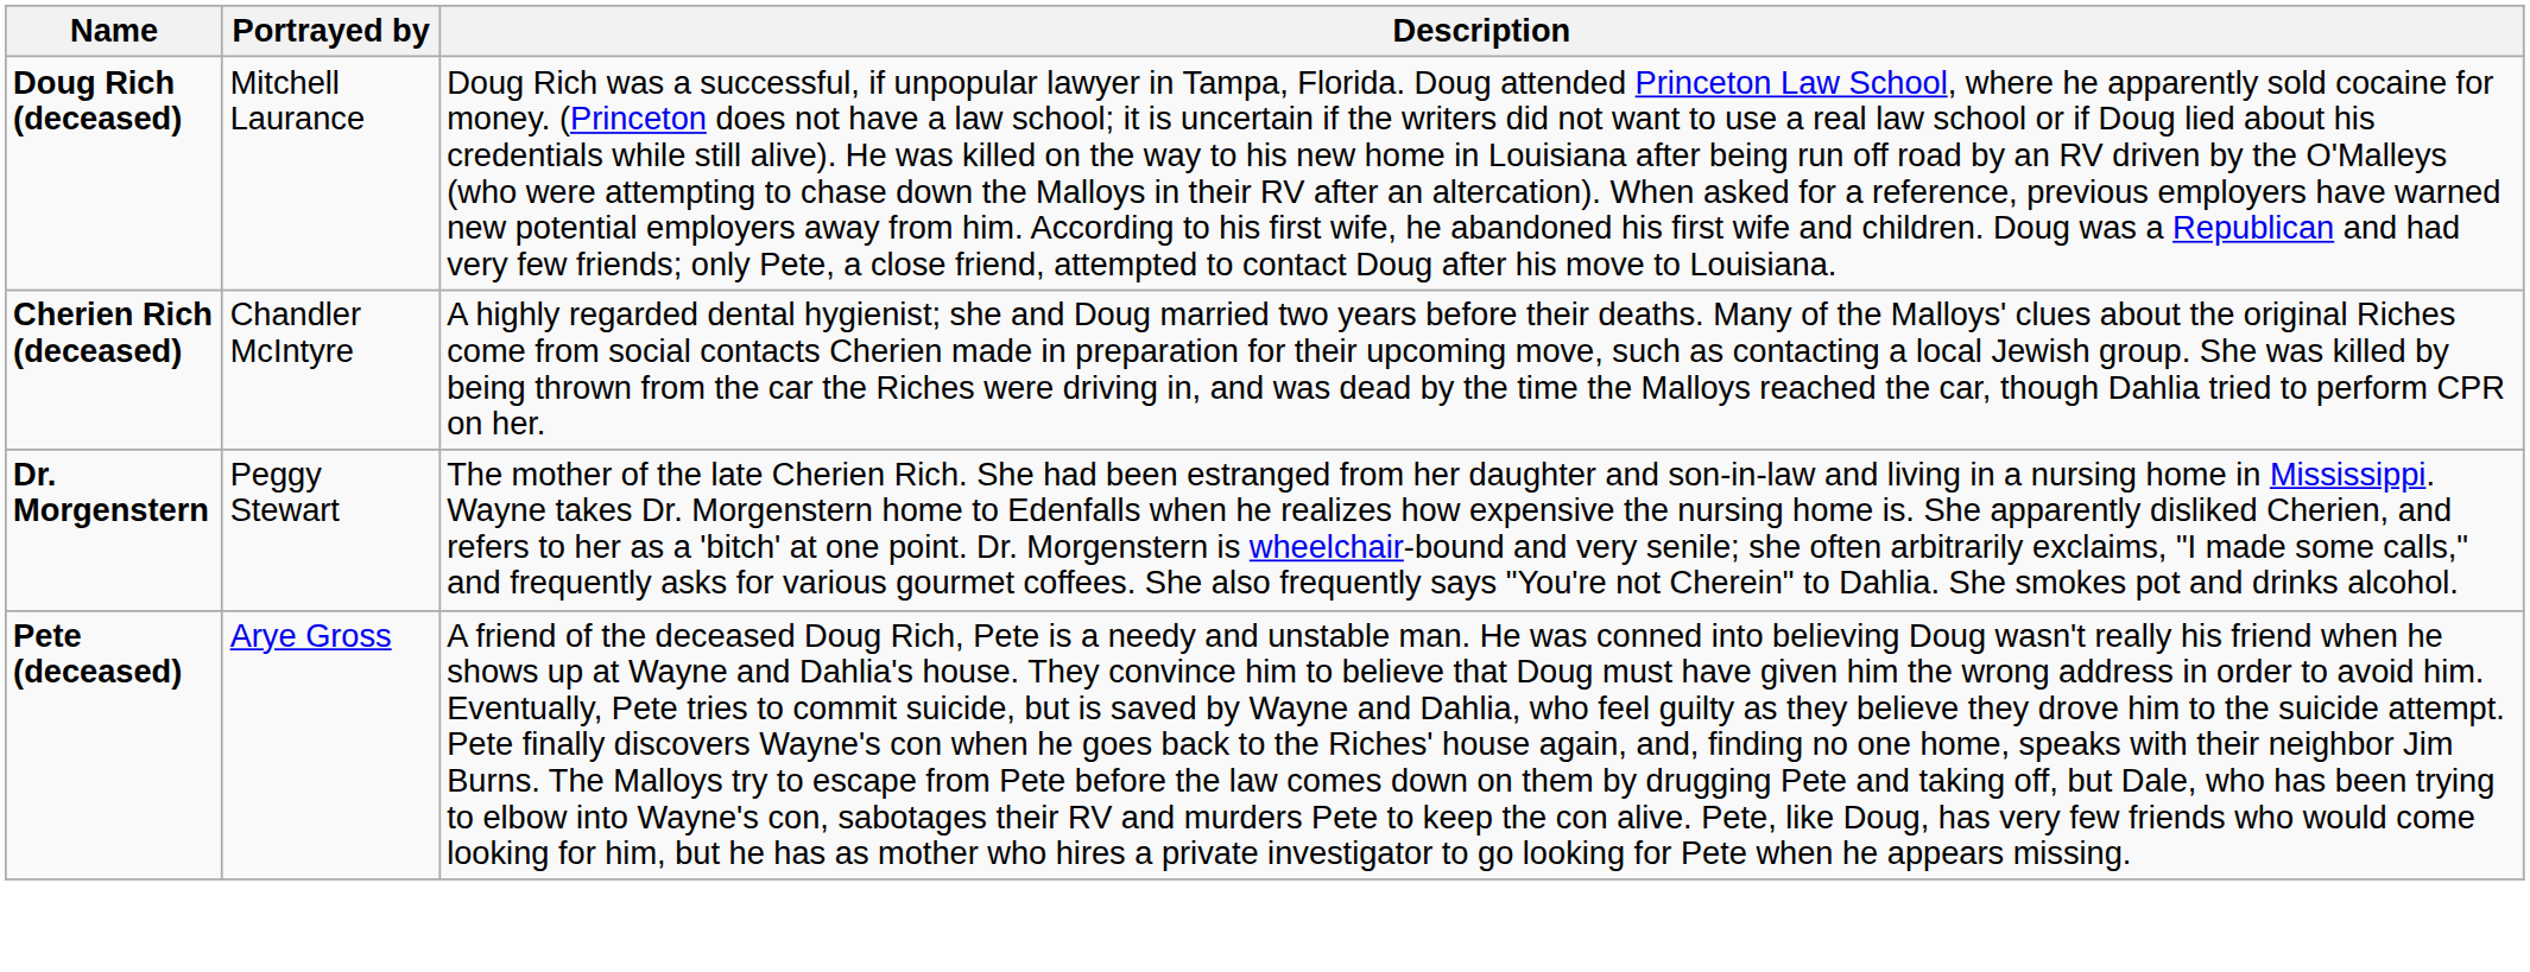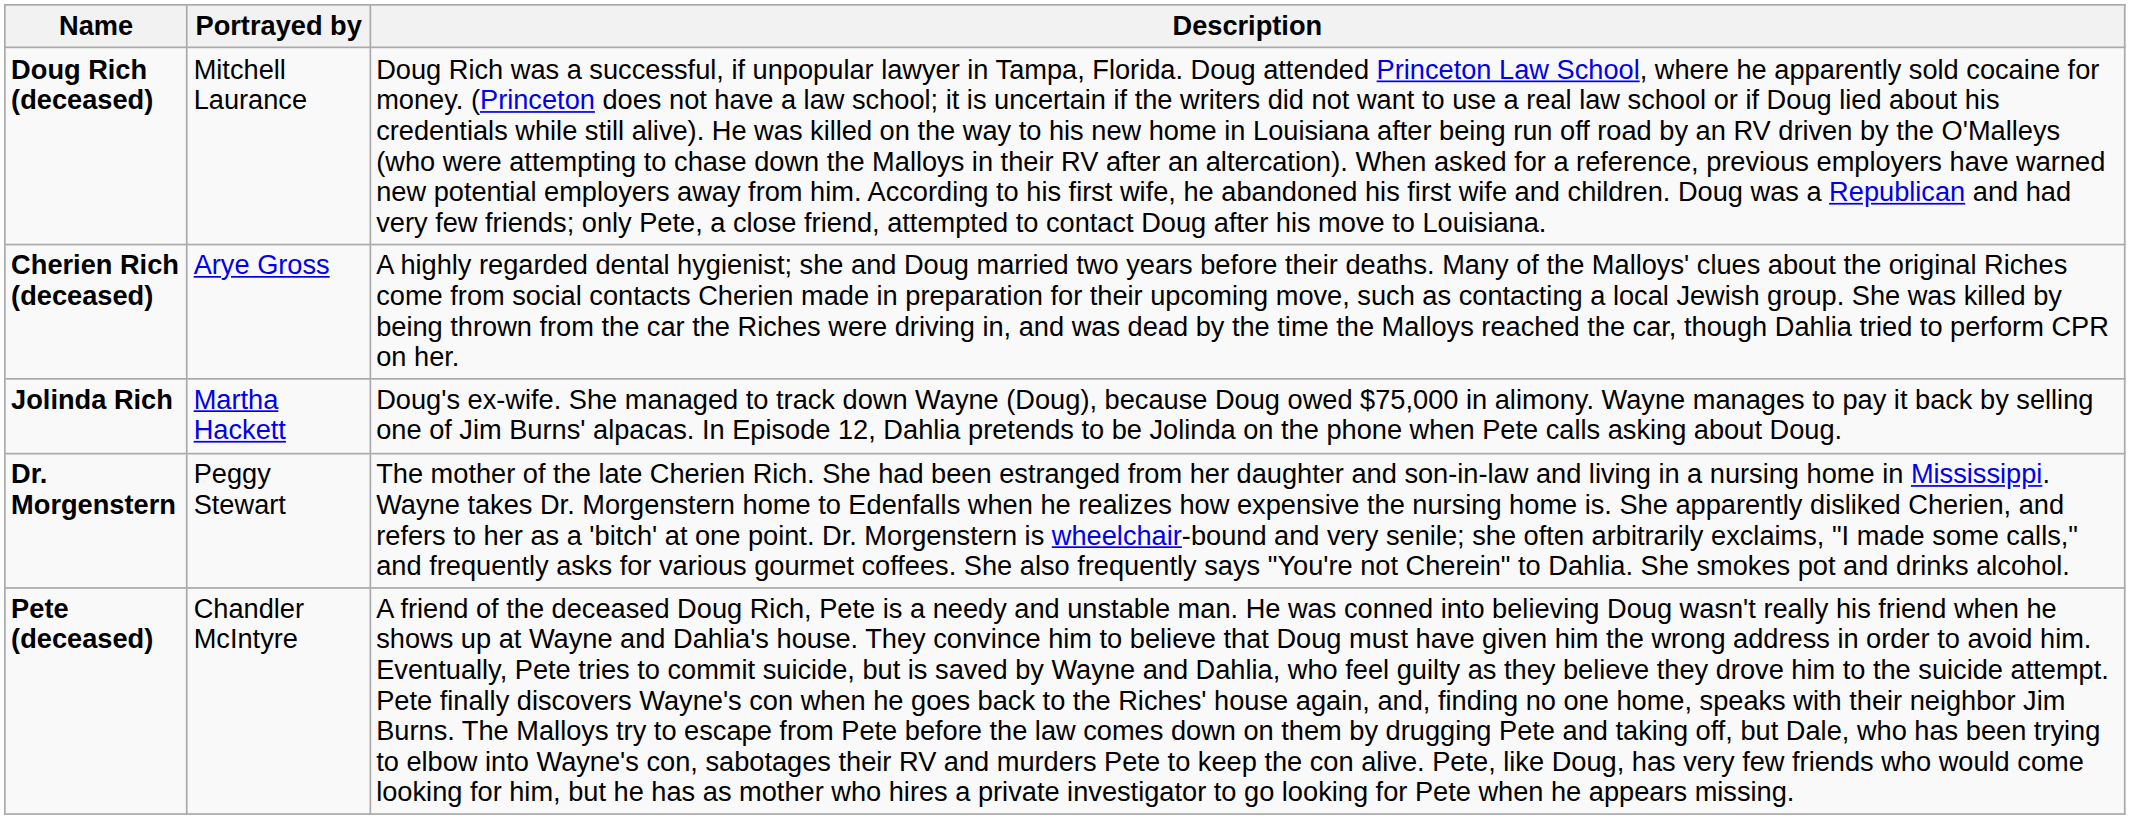Cherien Rich (deceased) | Portrayed by: Chandler McIntyre -> Arye Gross
+ row: Jolinda Rich | Martha Hackett | Doug's ex-wife. She managed to track down Wayne (Doug), because Doug owed $75,000 in alimony. Wayne manages to pay it back by selling one of Jim Burns' alpacas. In Episode 12, Dahlia pretends to be Jolinda on the phone when Pete calls asking about Doug.
Pete (deceased) | Portrayed by: Arye Gross -> Chandler McIntyre
